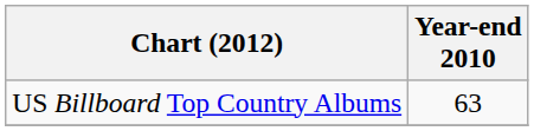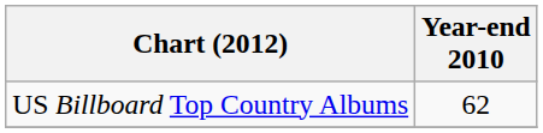US Billboard Top Country Albums | Year-end 2010: 63 -> 62
